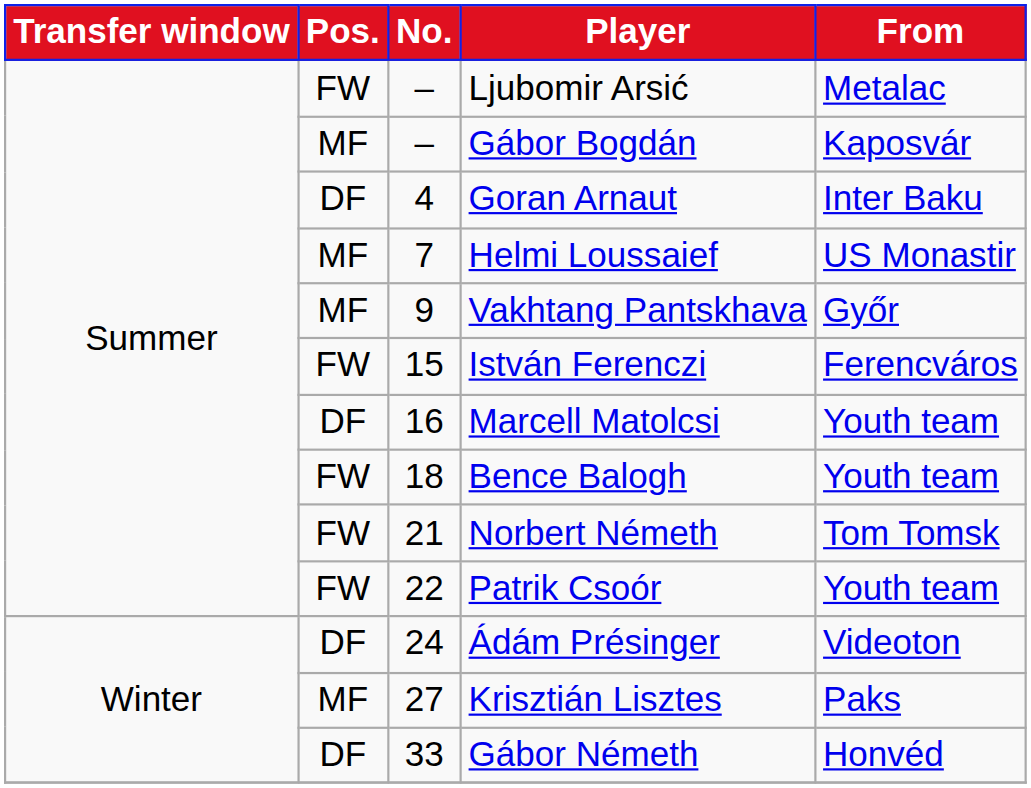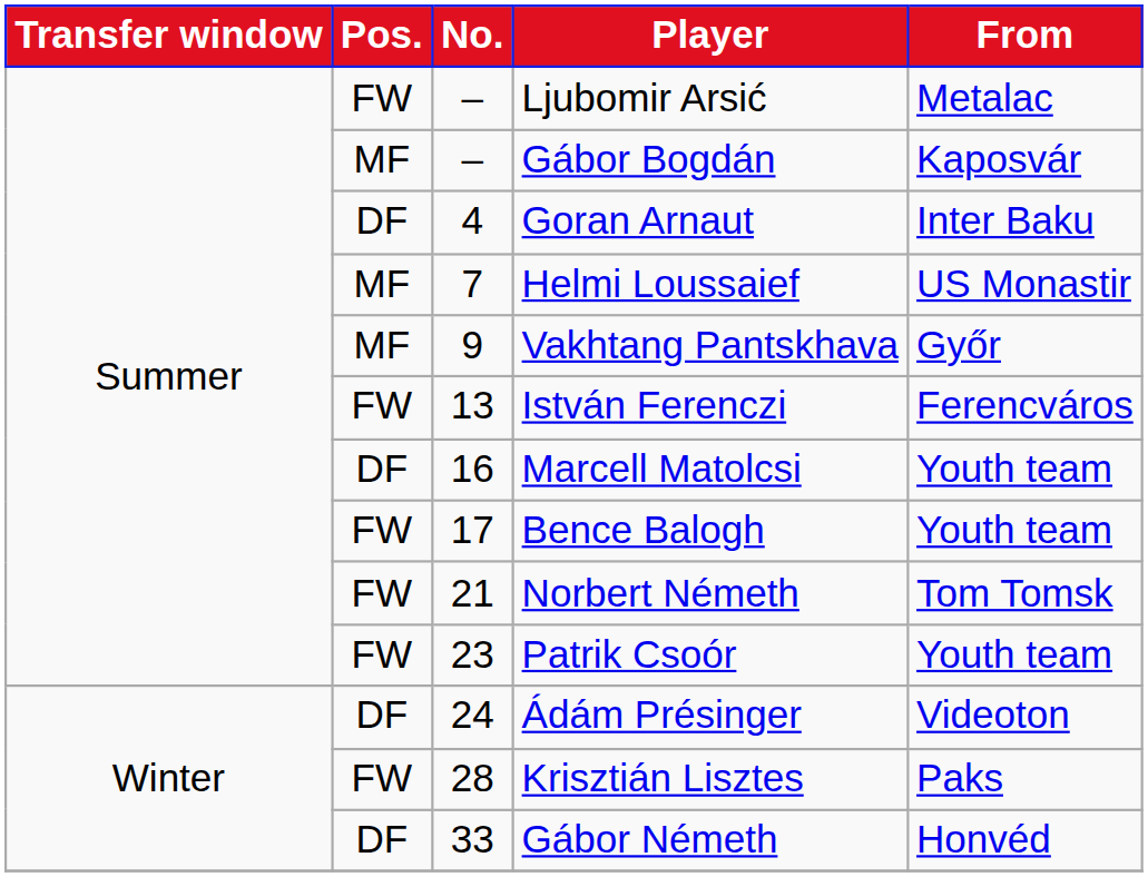István Ferenczi | No.: 15 -> 13
Bence Balogh | No.: 18 -> 17
Patrik Csoór | No.: 22 -> 23
Krisztián Lisztes | Pos.: MF -> FW
Krisztián Lisztes | No.: 27 -> 28
